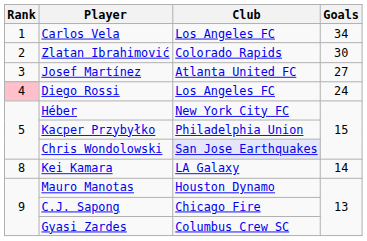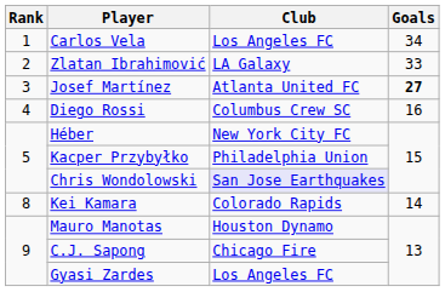Zlatan Ibrahimović | Club: Colorado Rapids -> LA Galaxy
Zlatan Ibrahimović | Goals: 30 -> 33
Josef Martínez | Goals: normal -> bold
Diego Rossi | Rank: pink background -> no background
Diego Rossi | Club: Los Angeles FC -> Columbus Crew SC
Diego Rossi | Goals: 24 -> 16
Kei Kamara | Club: LA Galaxy -> Colorado Rapids
Gyasi Zardes | Club: Columbus Crew SC -> Los Angeles FC
